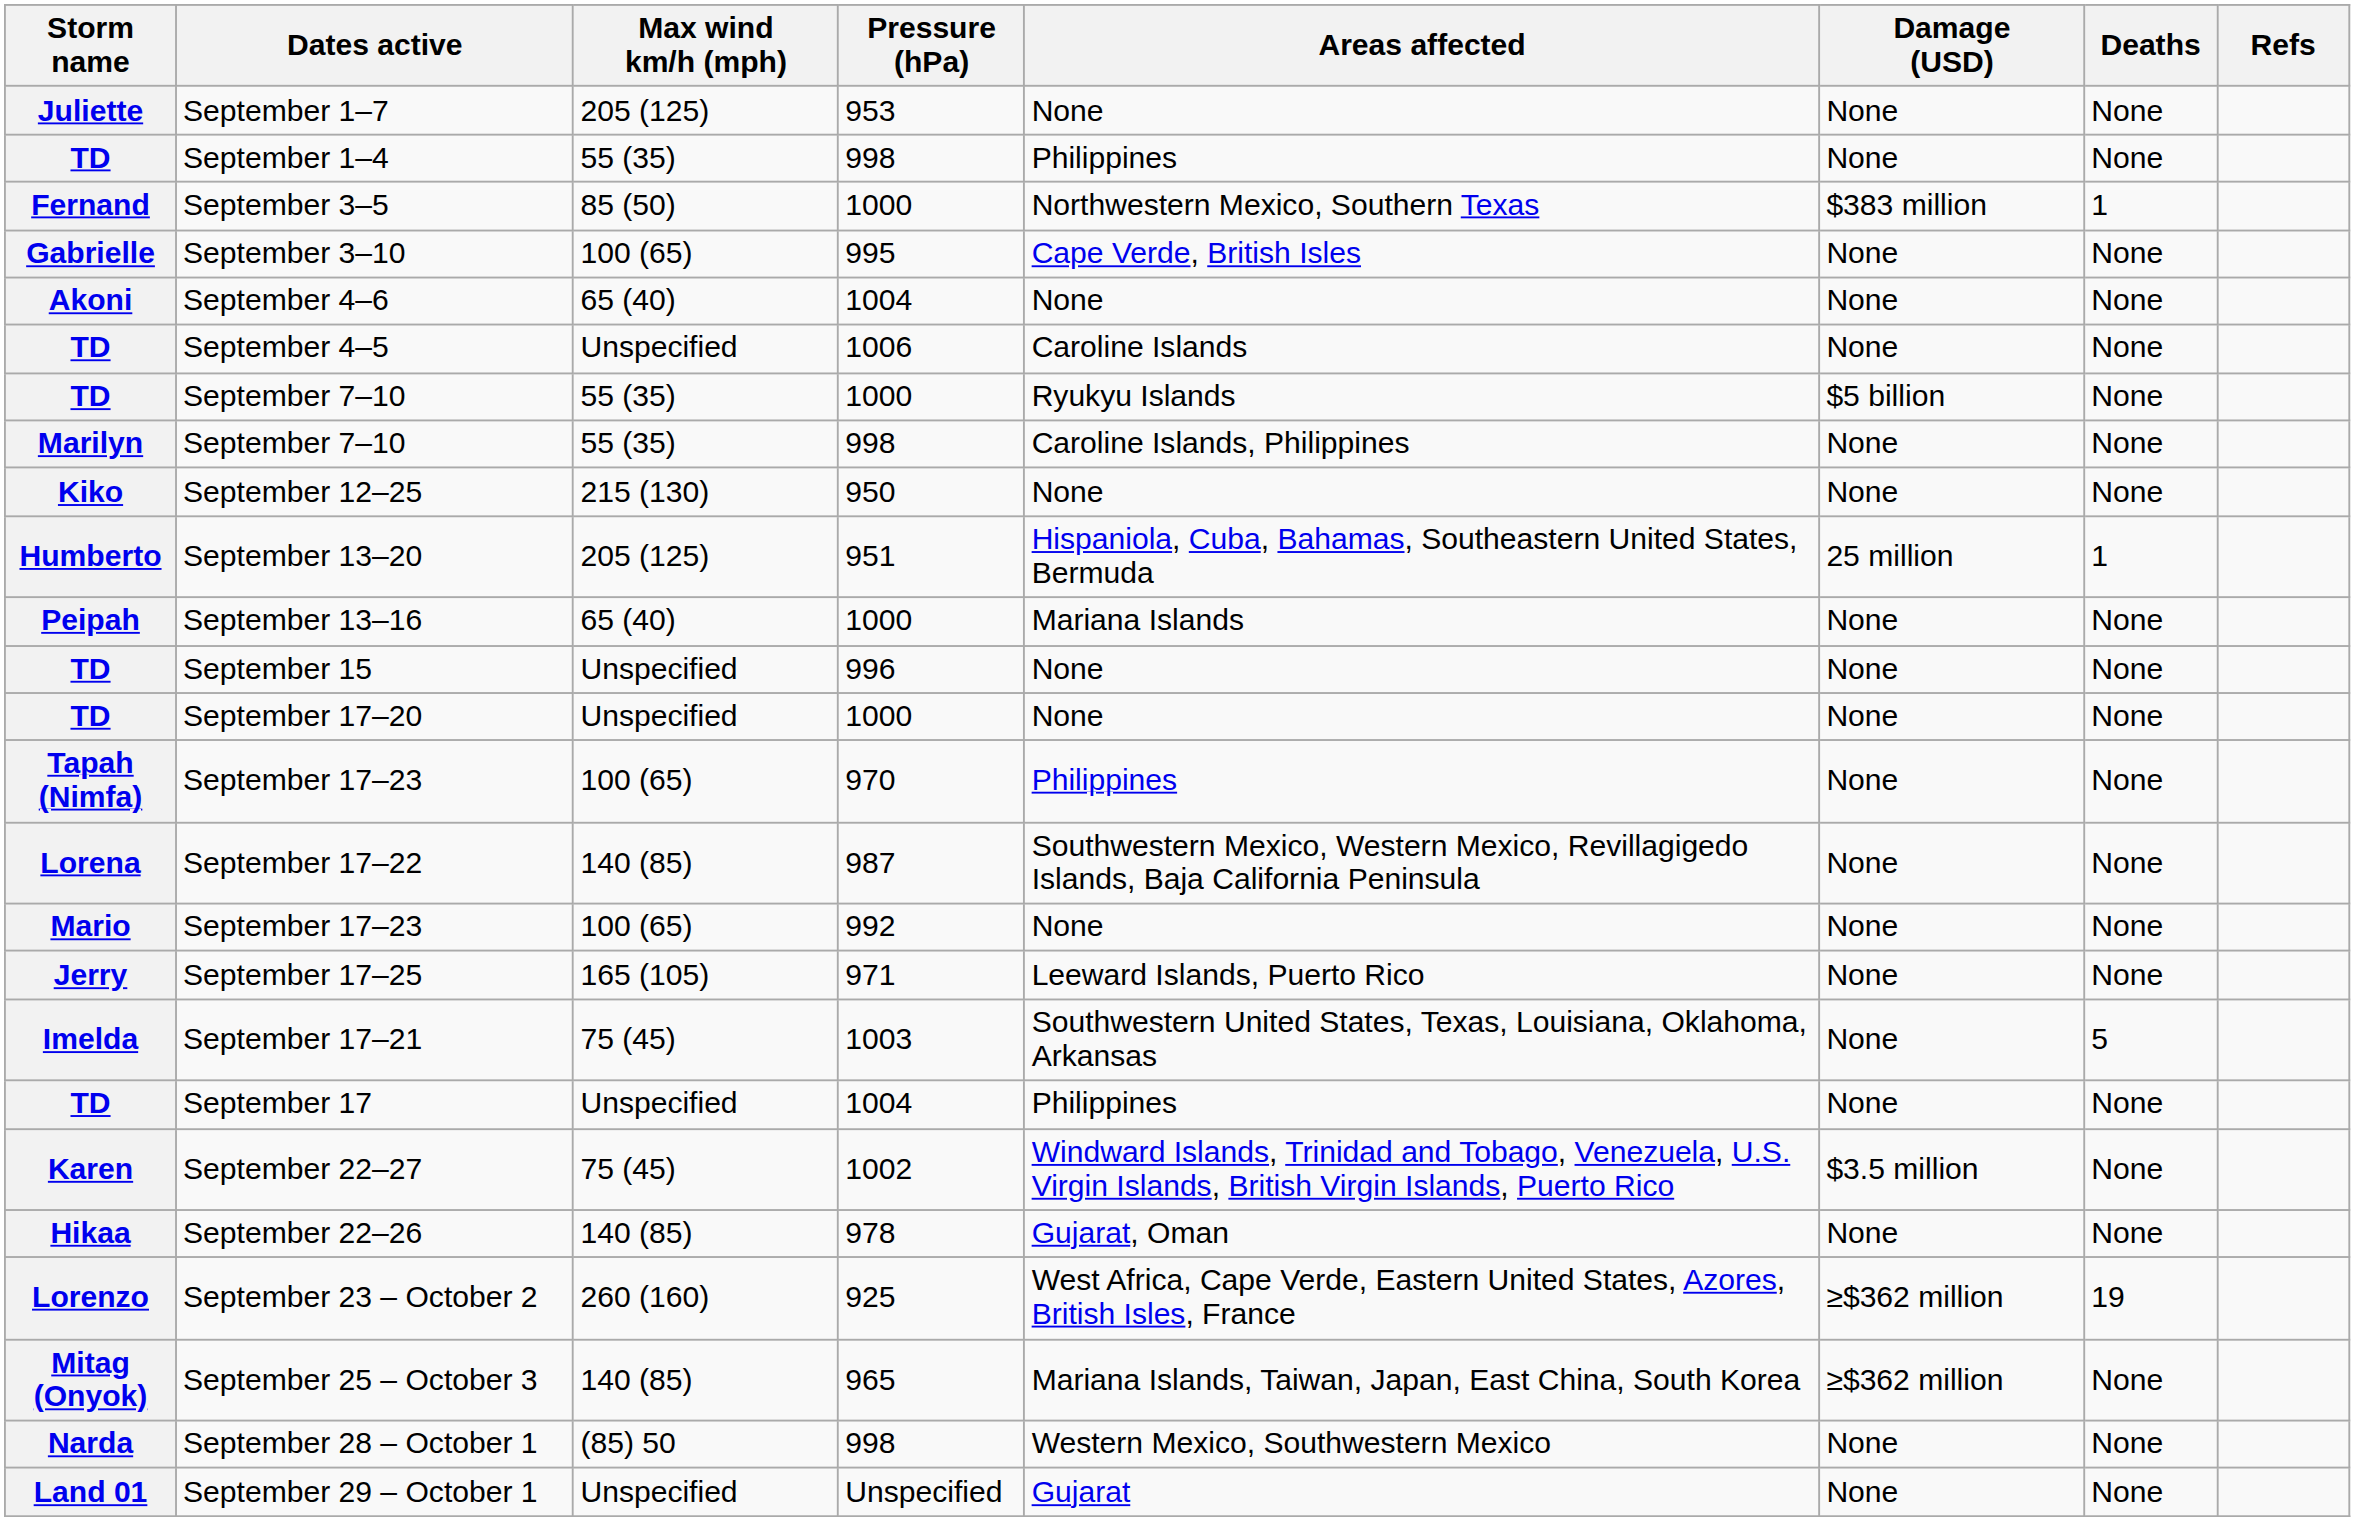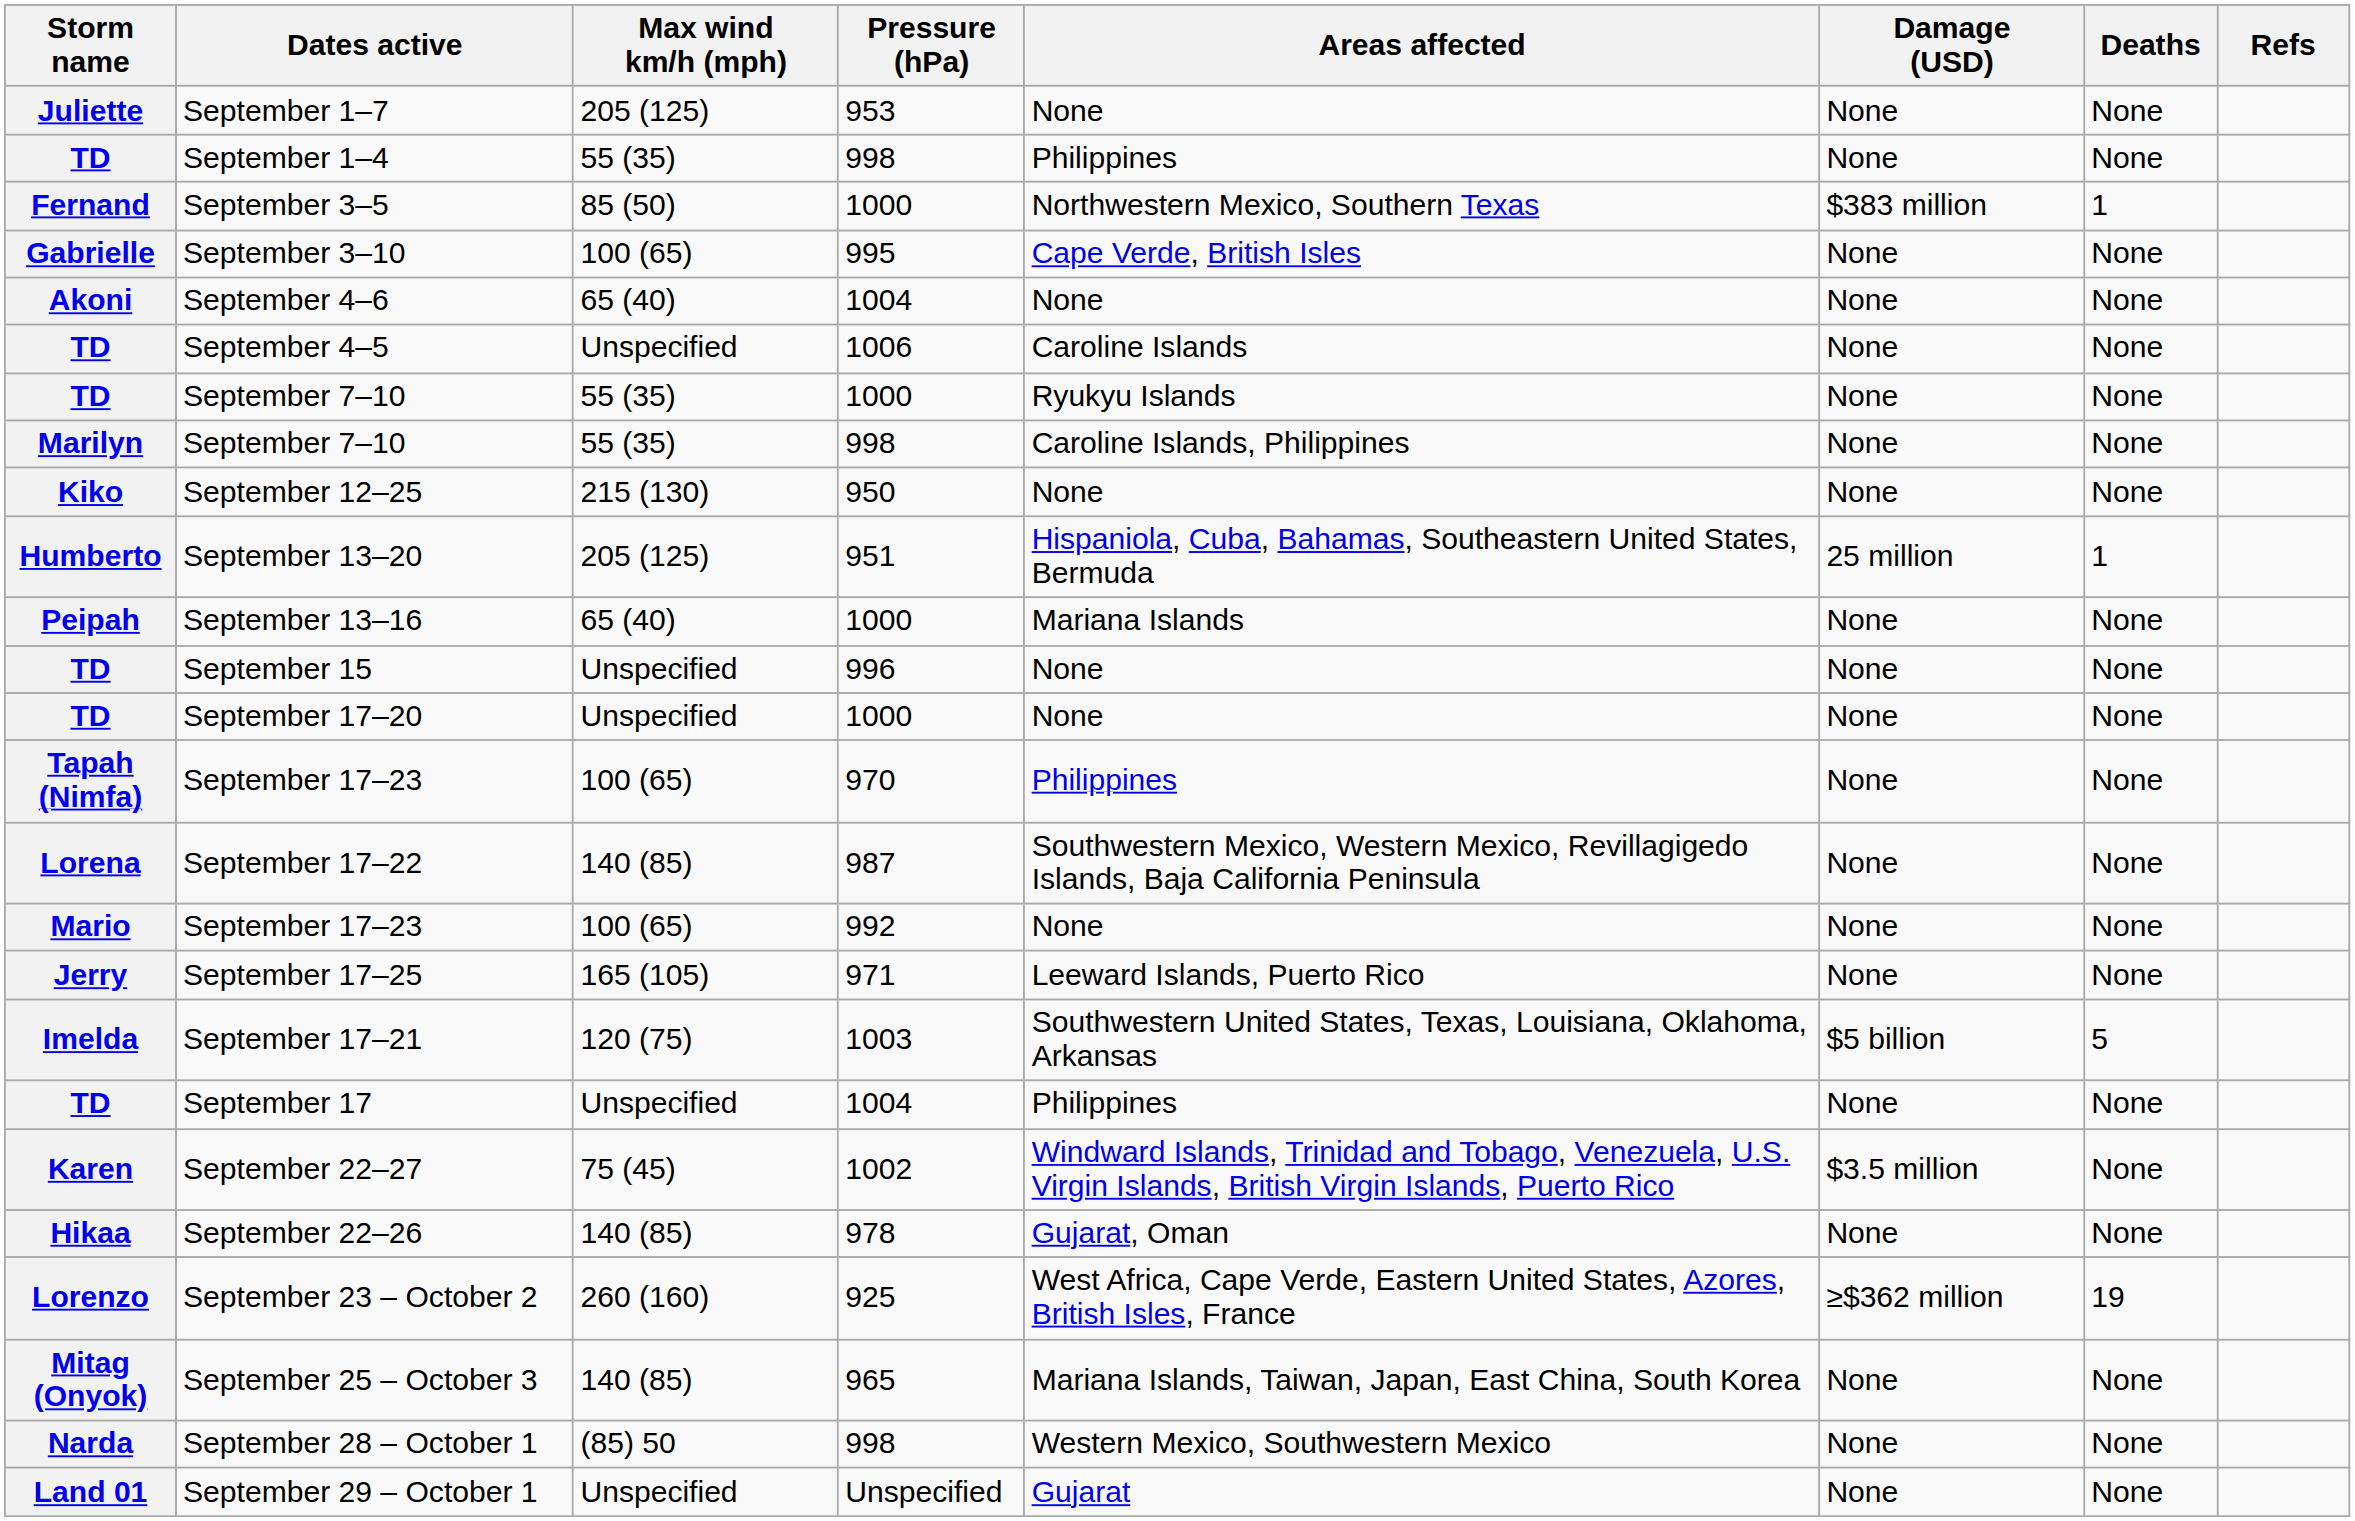TD / September 7–10 | Damage (USD): $5 billion -> None
September 17–21 | Max wind km/h (mph): 75 (45) -> 120 (75)
September 17–21 | Damage (USD): None -> $5 billion
September 25 – October 3 | Damage (USD): ≥$362 million -> None
